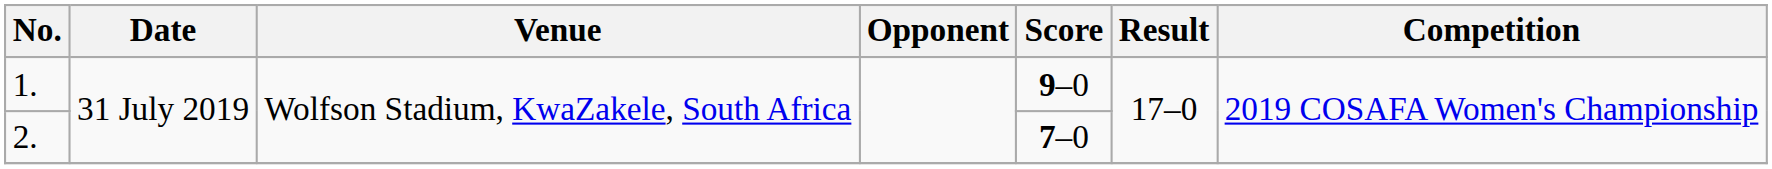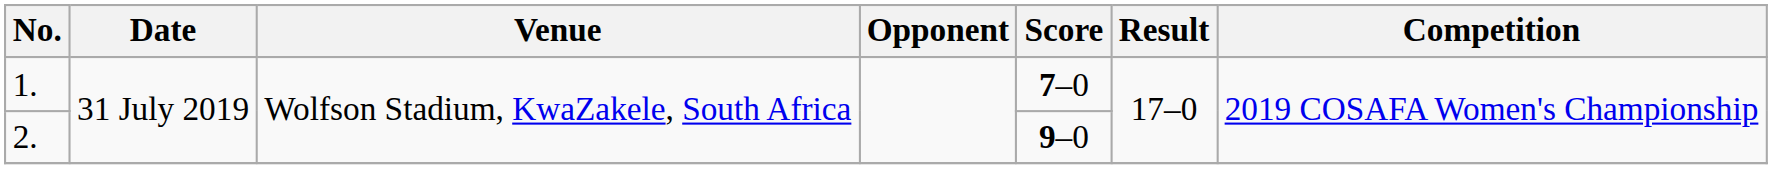1. | Score: 9–0 -> 7–0
2. | Score: 7–0 -> 9–0
